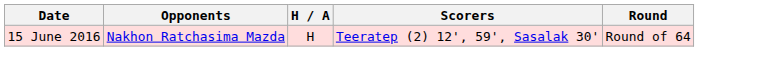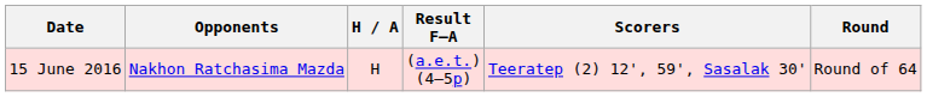+ column: Result F–A | (a.e.t.) (4–5p)
